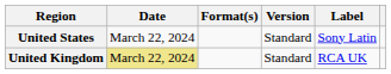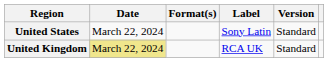columns swapped: Version <-> Label
